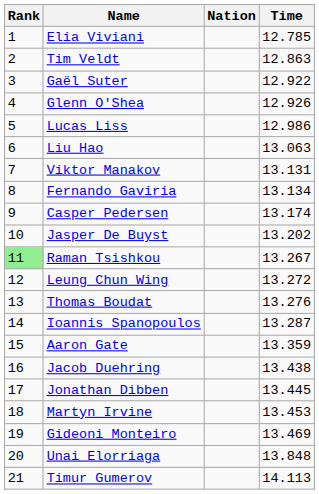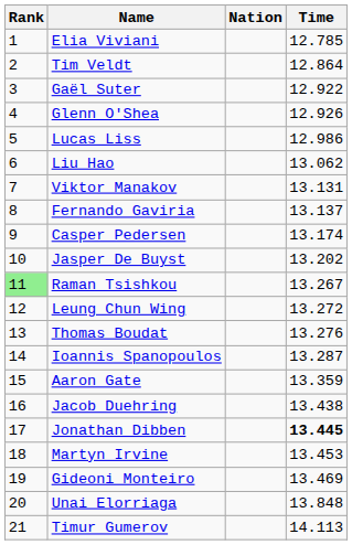Tim Veldt | Time: 12.863 -> 12.864
Liu Hao | Time: 13.063 -> 13.062
Fernando Gaviria | Time: 13.134 -> 13.137
Jonathan Dibben | Time: normal -> bold
